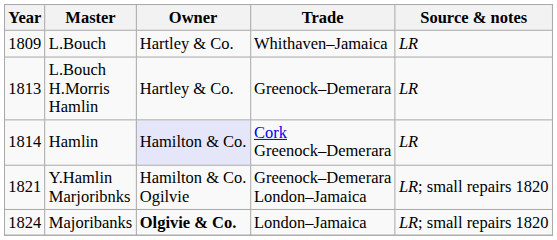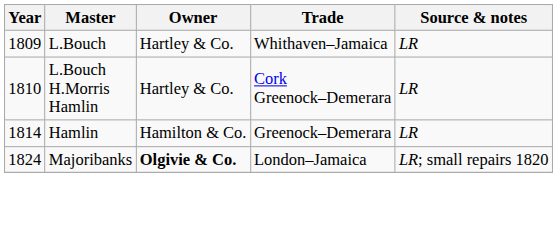L.Bouch H.Morris Hamlin | Year: 1813 -> 1810
L.Bouch H.Morris Hamlin | Trade: Greenock–Demerara -> Cork Greenock–Demerara
Hamlin | Owner: lavender background -> no background
Hamlin | Trade: Cork Greenock–Demerara -> Greenock–Demerara
- row: 1821 | Y.Hamlin Marjoribnks | Hamilton & Co. Ogilvie | Greenock–Demerara London–Jamaica | LR; small repairs 1820
